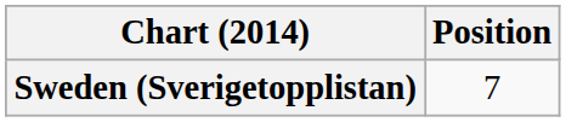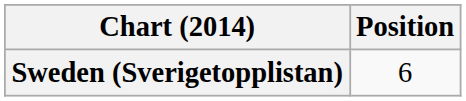Sweden (Sverigetopplistan) | Position: 7 -> 6
